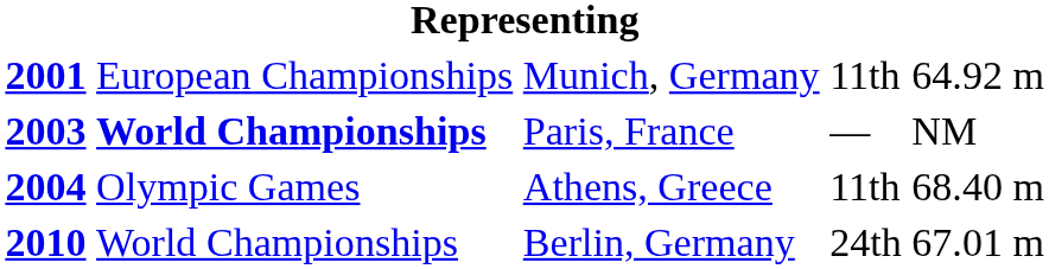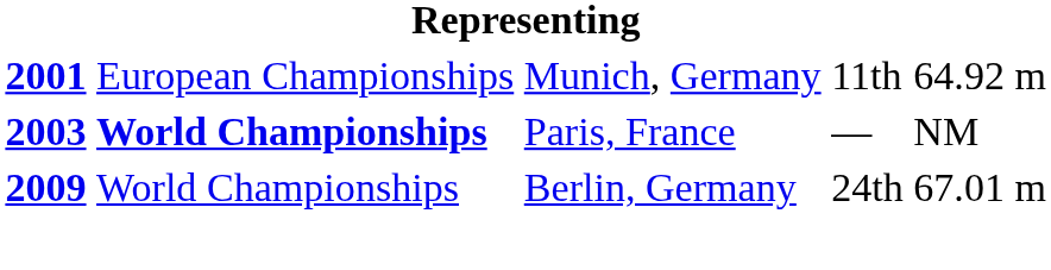- row: 2004 | Olympic Games | Athens, Greece | 11th | 68.40 m
Berlin, Germany | column 1: 2010 -> 2009
